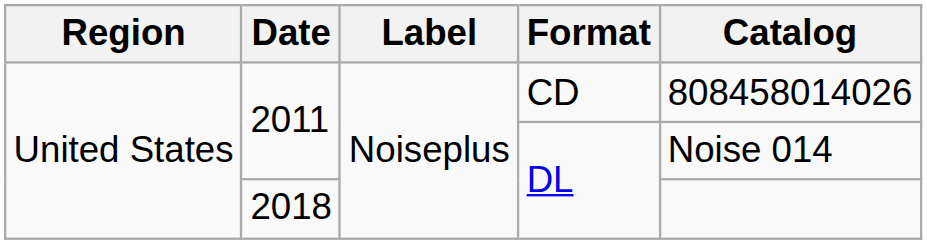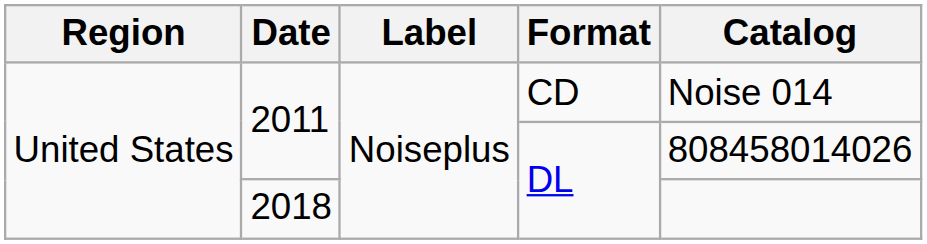2011 / CD | Catalog: 808458014026 -> Noise 014
2011 / DL | Catalog: Noise 014 -> 808458014026
